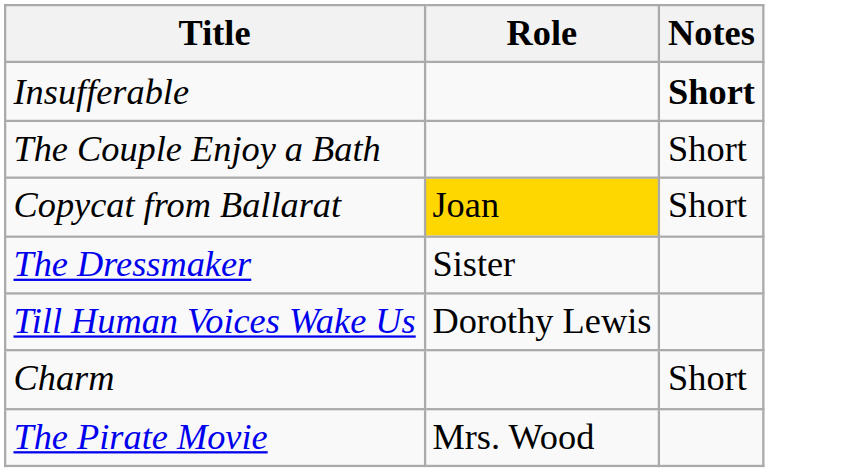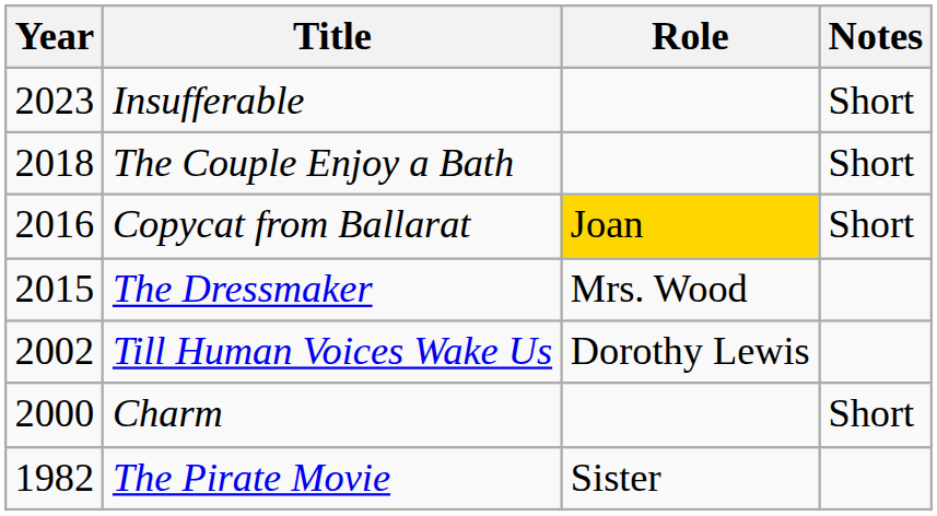+ column: Year | 2023 | 2018 | 2016 | 2015 | 2002 | 2000 | 1982
Insufferable | Notes: bold -> normal
The Dressmaker | Role: Sister -> Mrs. Wood
The Pirate Movie | Role: Mrs. Wood -> Sister
